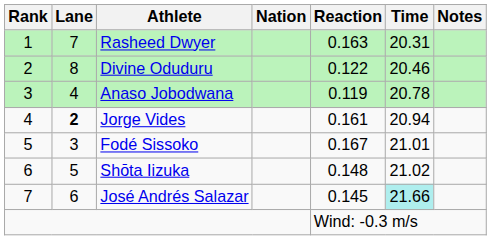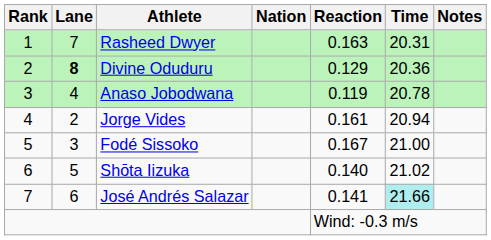Divine Oduduru | Lane: normal -> bold
Divine Oduduru | Reaction: 0.122 -> 0.129
Divine Oduduru | Time: 20.46 -> 20.36
Jorge Vides | Lane: bold -> normal
Fodé Sissoko | Time: 21.01 -> 21.00
Shōta Iizuka | Reaction: 0.148 -> 0.140
José Andrés Salazar | Reaction: 0.145 -> 0.141
